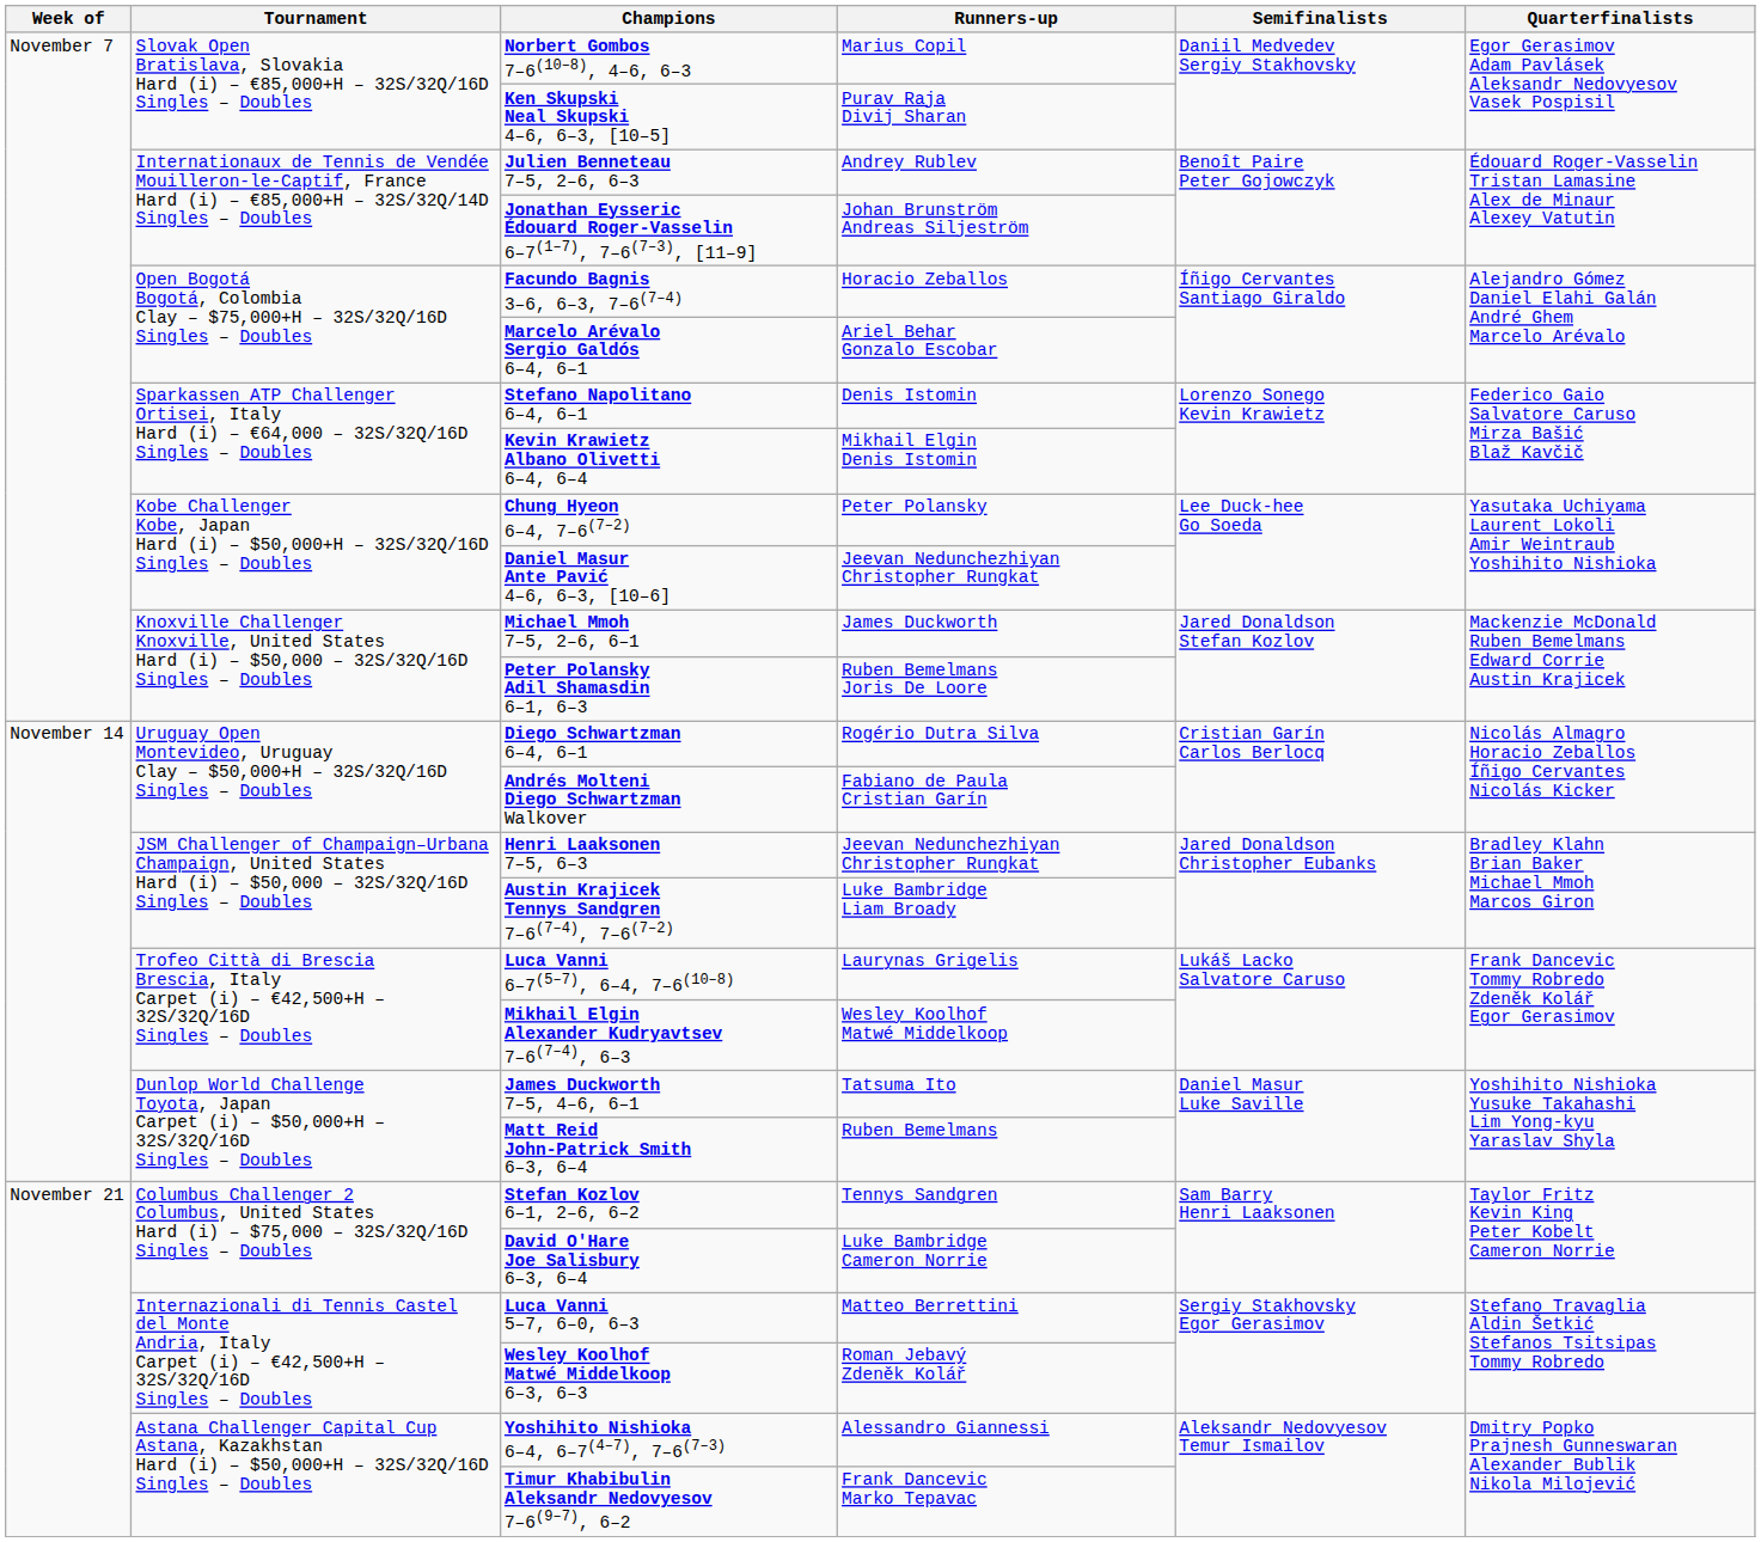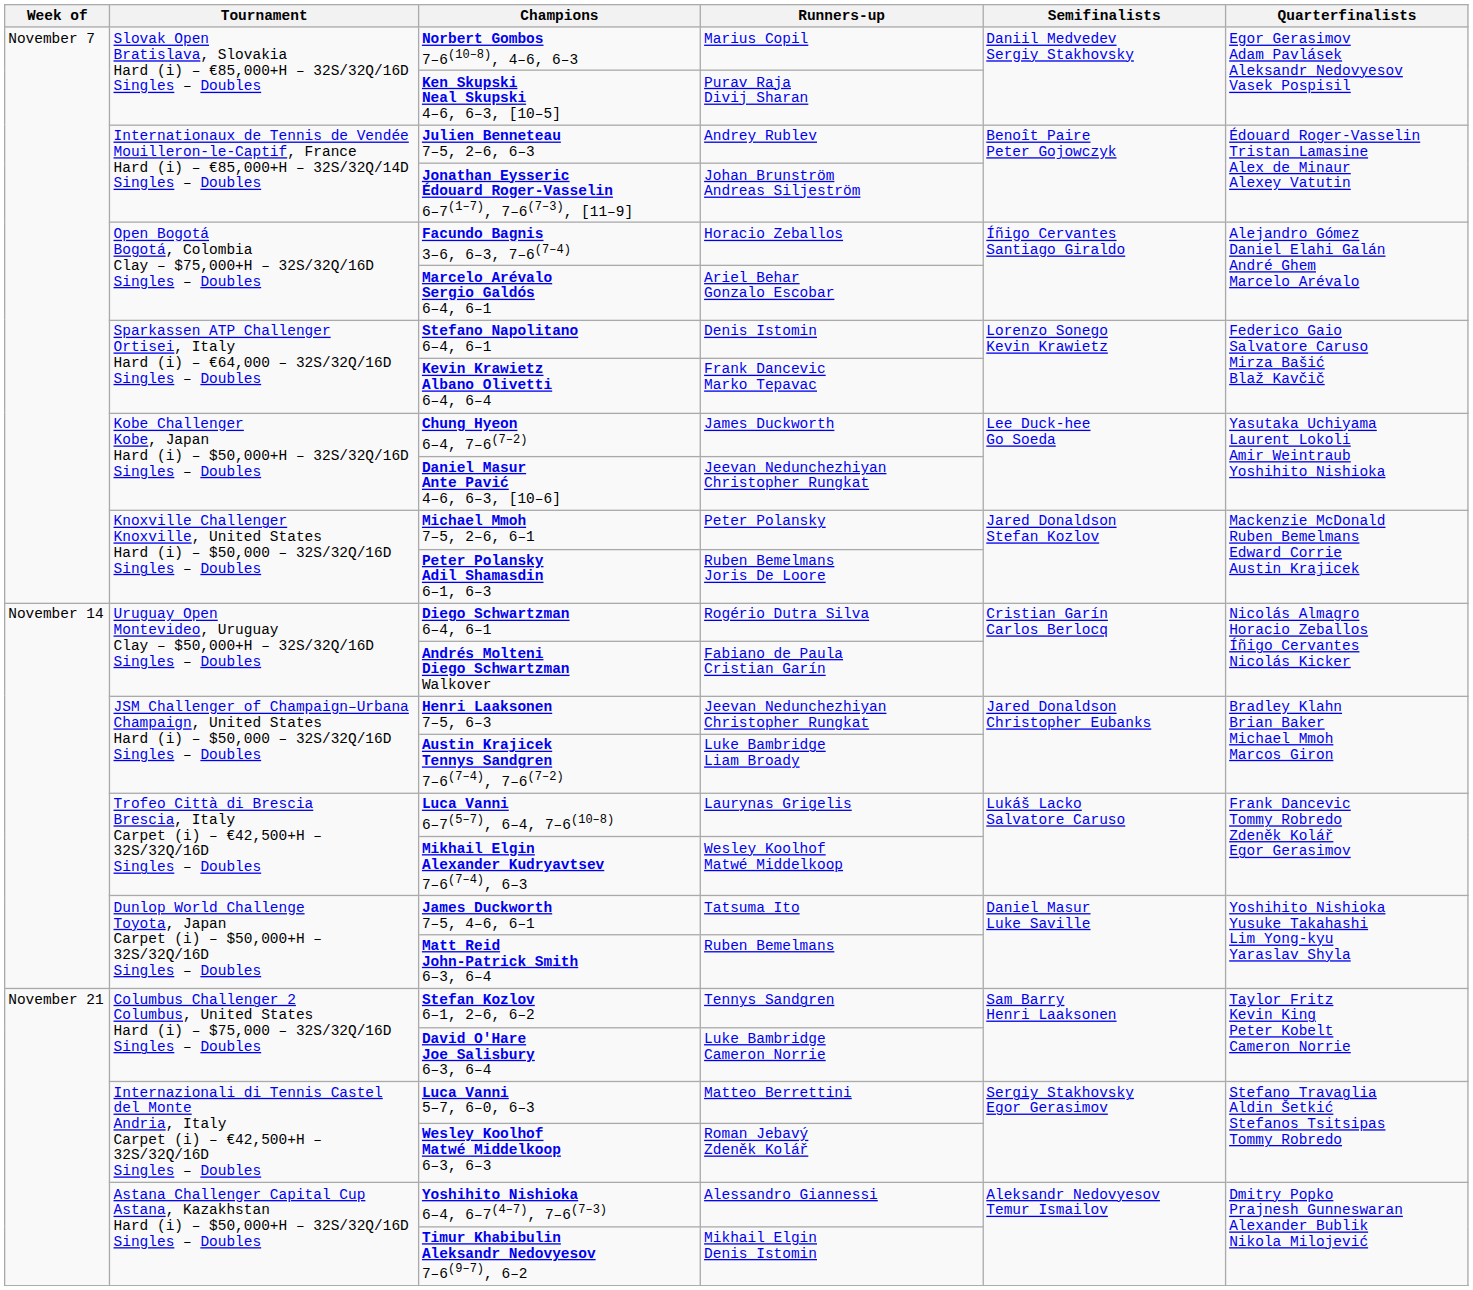Kevin Krawietz Albano Olivetti 6–4, 6–4 | Runners-up: Mikhail Elgin Denis Istomin -> Frank Dancevic Marko Tepavac
Chung Hyeon 6–4, 7–6(7–2) | Runners-up: Peter Polansky -> James Duckworth
Michael Mmoh 7–5, 2–6, 6–1 | Runners-up: James Duckworth -> Peter Polansky
Timur Khabibulin Aleksandr Nedovyesov 7–6(9–7), 6–2 | Runners-up: Frank Dancevic Marko Tepavac -> Mikhail Elgin Denis Istomin
